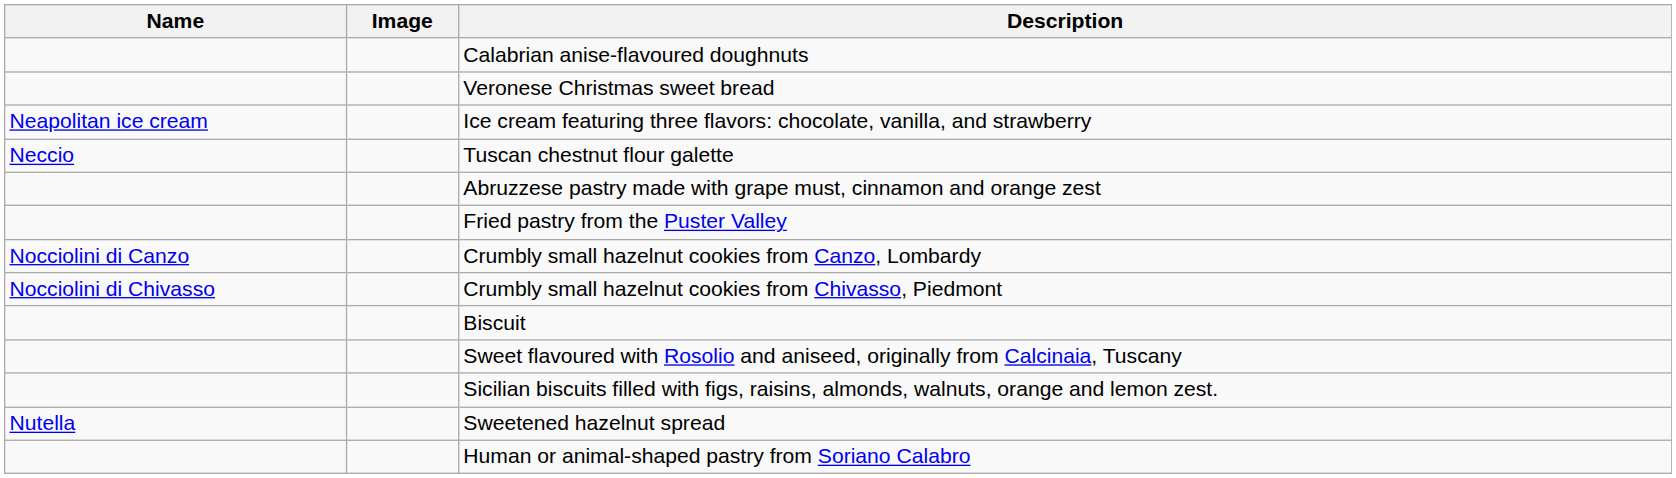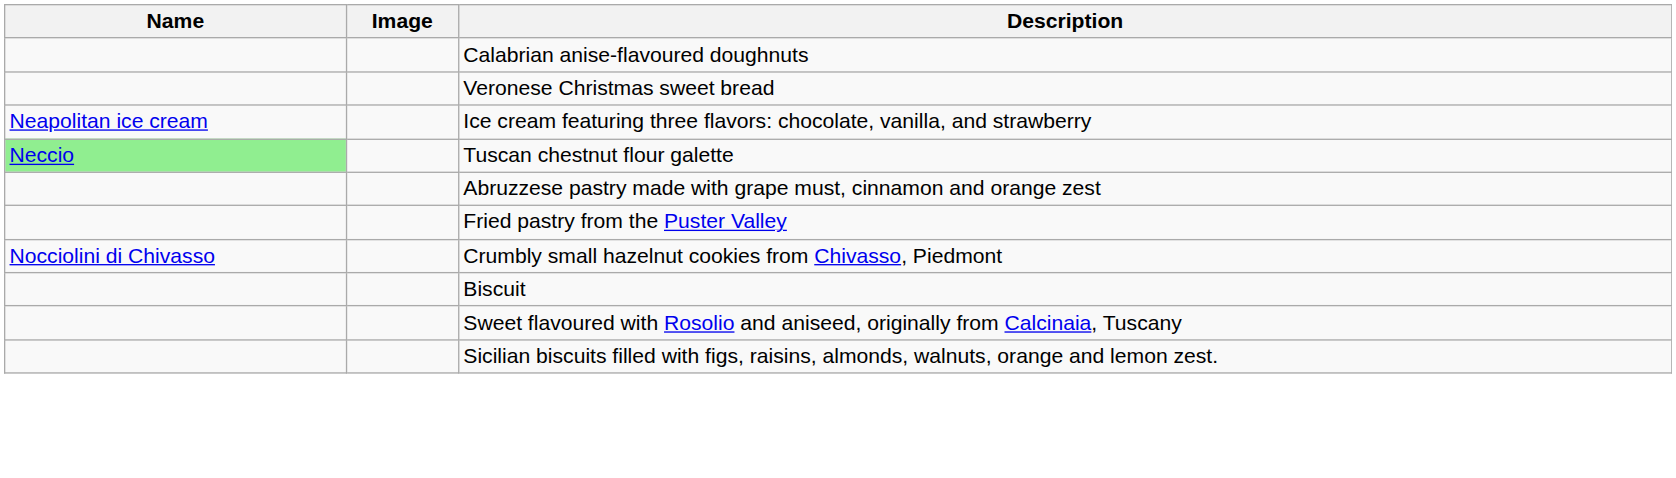Tuscan chestnut flour galette | Name: no background -> lightgreen background
- row: Nocciolini di Canzo | Crumbly small hazelnut cookies from Canzo, Lombardy
- row: Nutella | Sweetened hazelnut spread
- row: Human or animal-shaped pastry from Soriano Calabro
